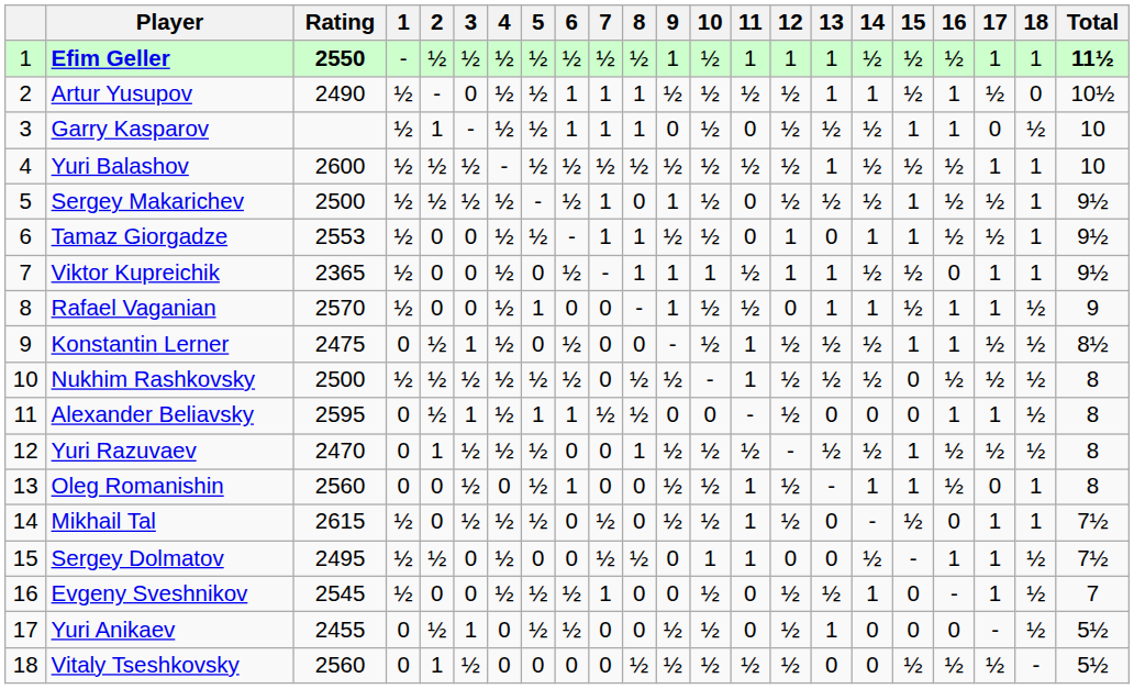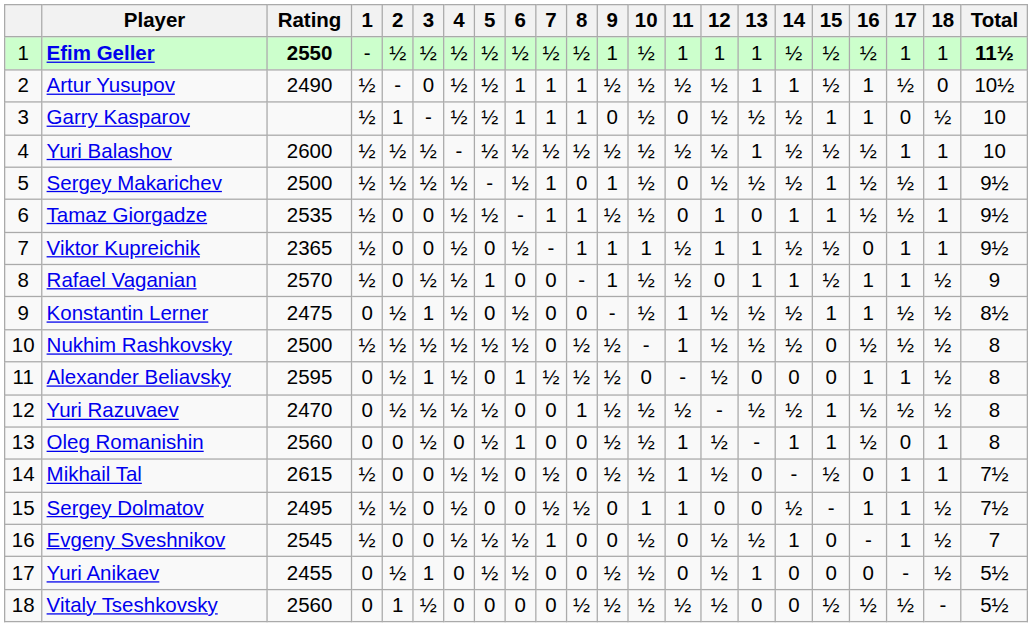Tamaz Giorgadze | Rating: 2553 -> 2535
Rafael Vaganian | 3: 0 -> ½
Alexander Beliavsky | 5: 1 -> 0
Alexander Beliavsky | 9: 0 -> ½
Yuri Razuvaev | 2: 1 -> ½
Mikhail Tal | 3: ½ -> 0
